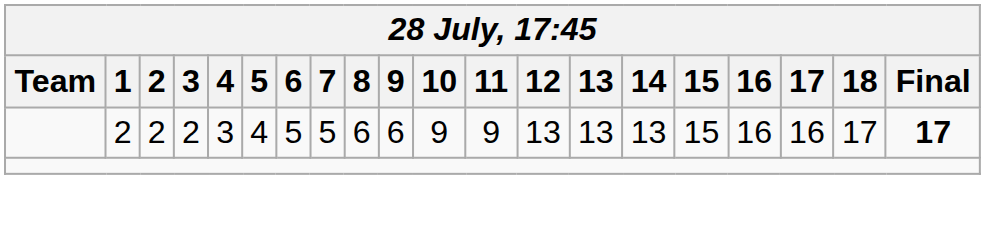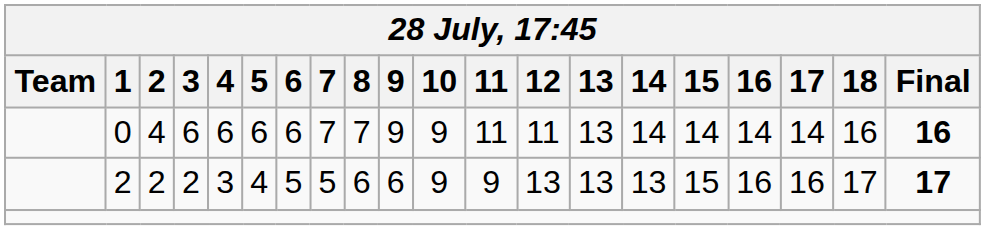+ row: 0 | 4 | 6 | 6 | 6 | 6 | 7 | 7 | 9 | 9 | 11 | 11 | 13 | 14 | 14 | 14 | 14 | 16 | 16
